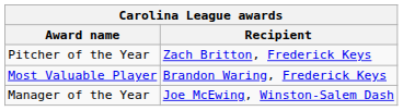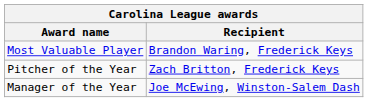rows swapped: Most Valuable Player <-> Pitcher of the Year
